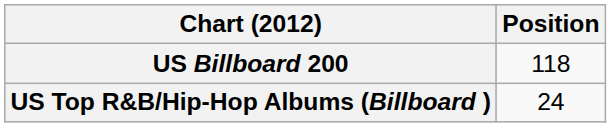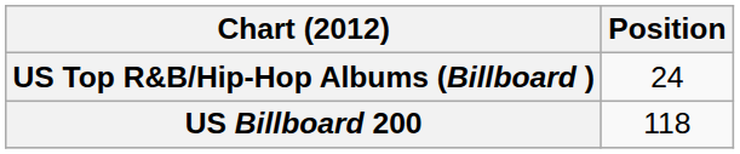rows swapped: US Billboard 200 <-> US Top R&B/Hip-Hop Albums (Billboard )
